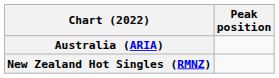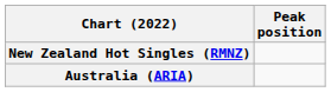rows swapped: Australia (ARIA) <-> New Zealand Hot Singles (RMNZ)
